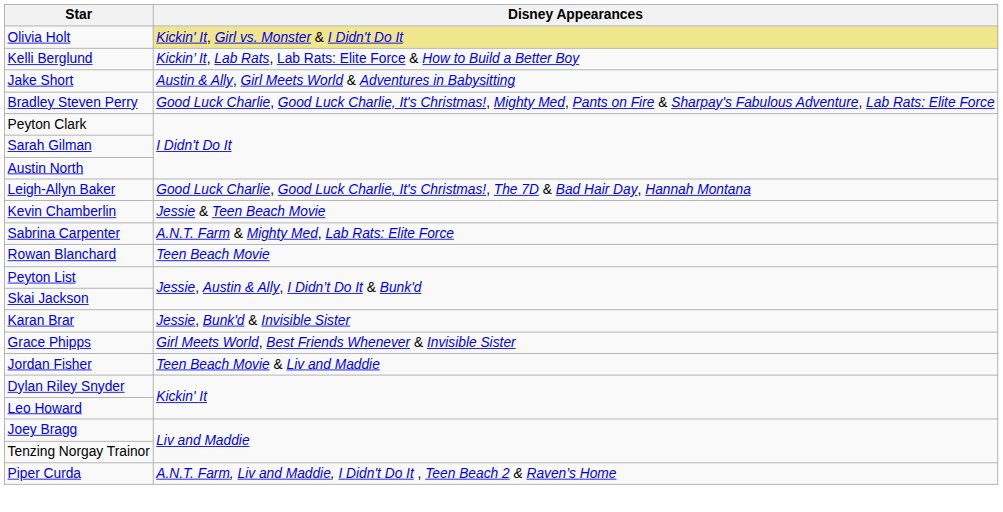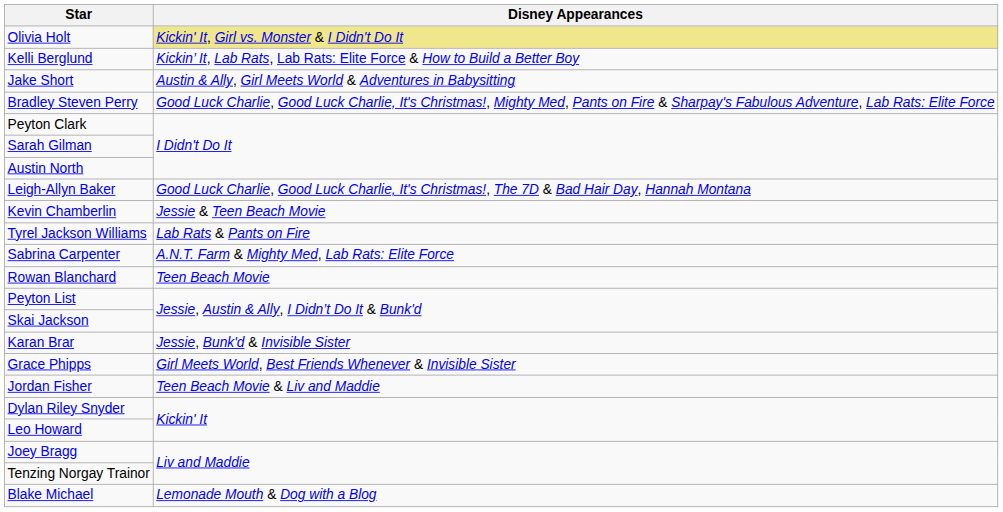+ row: Tyrel Jackson Williams | Lab Rats & Pants on Fire
+ row: Blake Michael | Lemonade Mouth & Dog with a Blog
- row: Piper Curda | A.N.T. Farm, Liv and Maddie, I Didn't Do It , Teen Beach 2 & Raven’s Home
